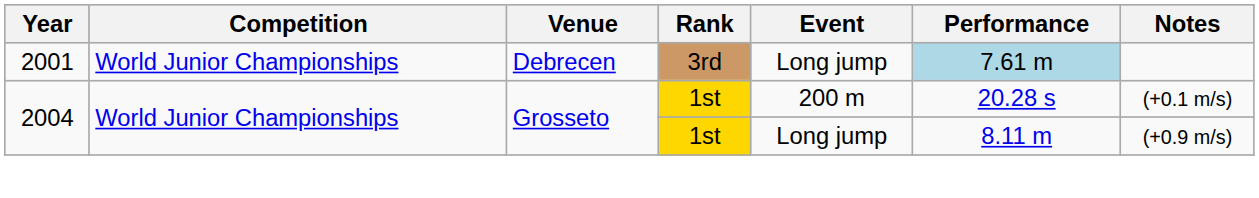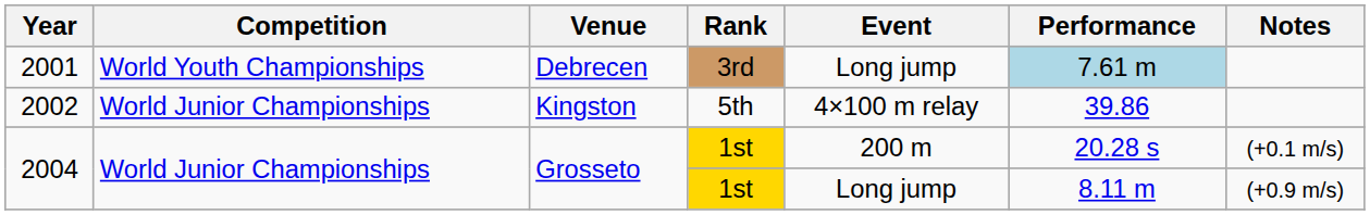2001 | Competition: World Junior Championships -> World Youth Championships
+ row: 2002 | World Junior Championships | Kingston | 5th | 4×100 m relay | 39.86
